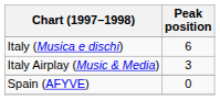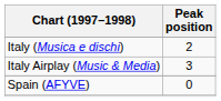Italy (Musica e dischi) | Peak position: 6 -> 2
